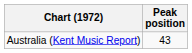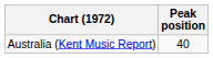Australia (Kent Music Report) | Peak position: 43 -> 40
